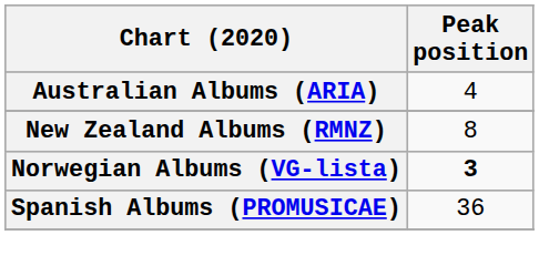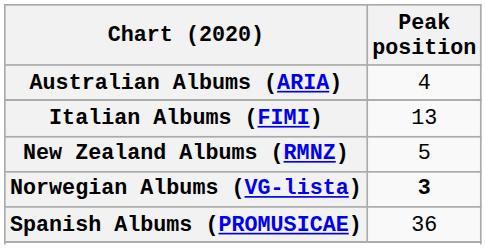+ row: Italian Albums (FIMI) | 13
New Zealand Albums (RMNZ) | Peak position: 8 -> 5
